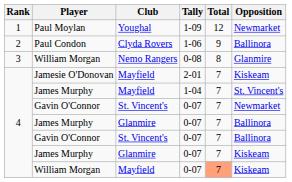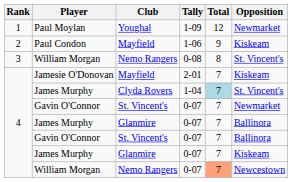Paul Condon | Club: Clyda Rovers -> Mayfield
Paul Condon | Opposition: Ballinora -> Kiskeam
William Morgan / 0-08 | Opposition: Glanmire -> St. Vincent's
James Murphy / 1-04 | Club: Mayfield -> Clyda Rovers
James Murphy / 1-04 | Total: no background -> lightblue background
William Morgan / 0-07 | Club: Mayfield -> Nemo Rangers
William Morgan / 0-07 | Opposition: Kiskeam -> Newcestown
